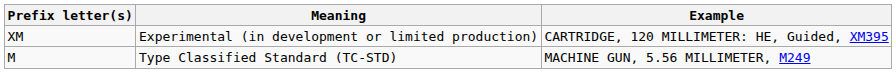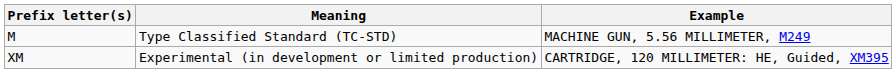rows swapped: XM <-> M
